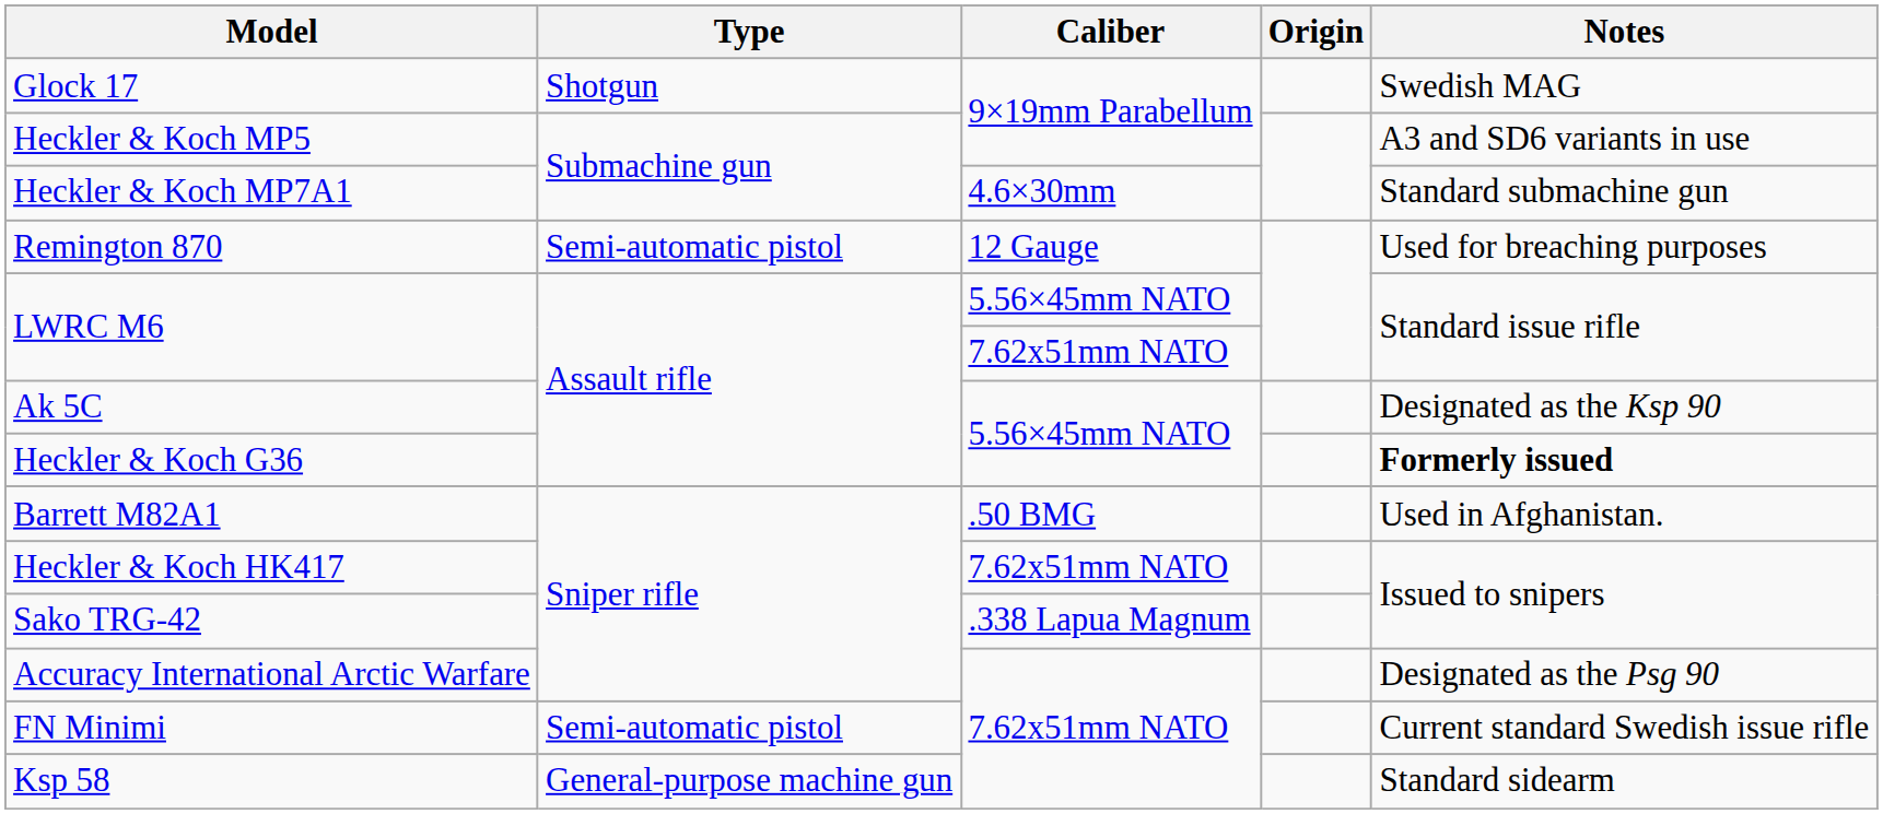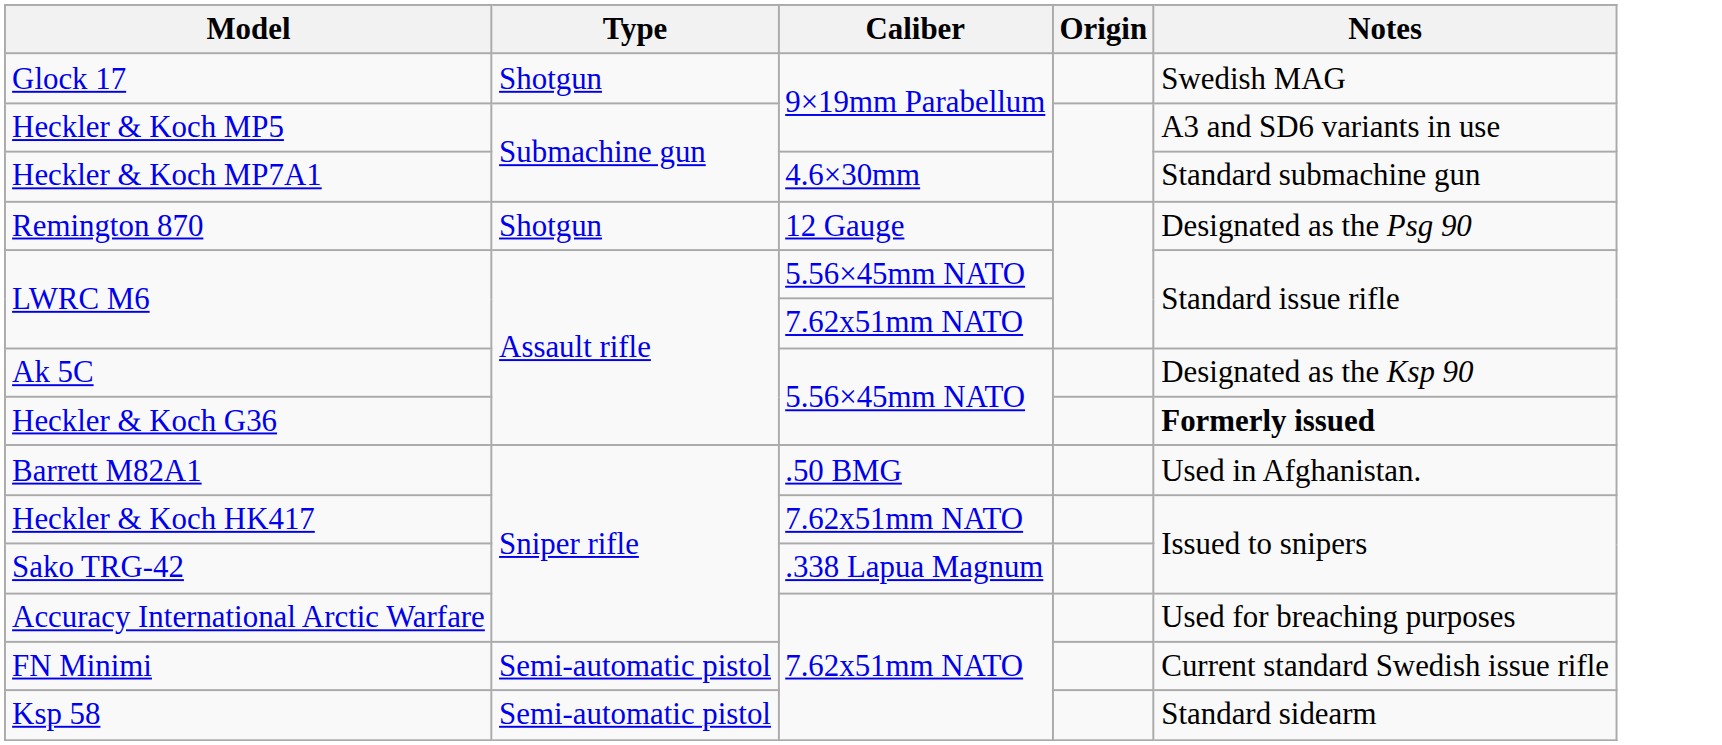Remington 870 | Type: Semi-automatic pistol -> Shotgun
Remington 870 | Notes: Used for breaching purposes -> Designated as the Psg 90
Accuracy International Arctic Warfare | Notes: Designated as the Psg 90 -> Used for breaching purposes
Ksp 58 | Type: General-purpose machine gun -> Semi-automatic pistol
